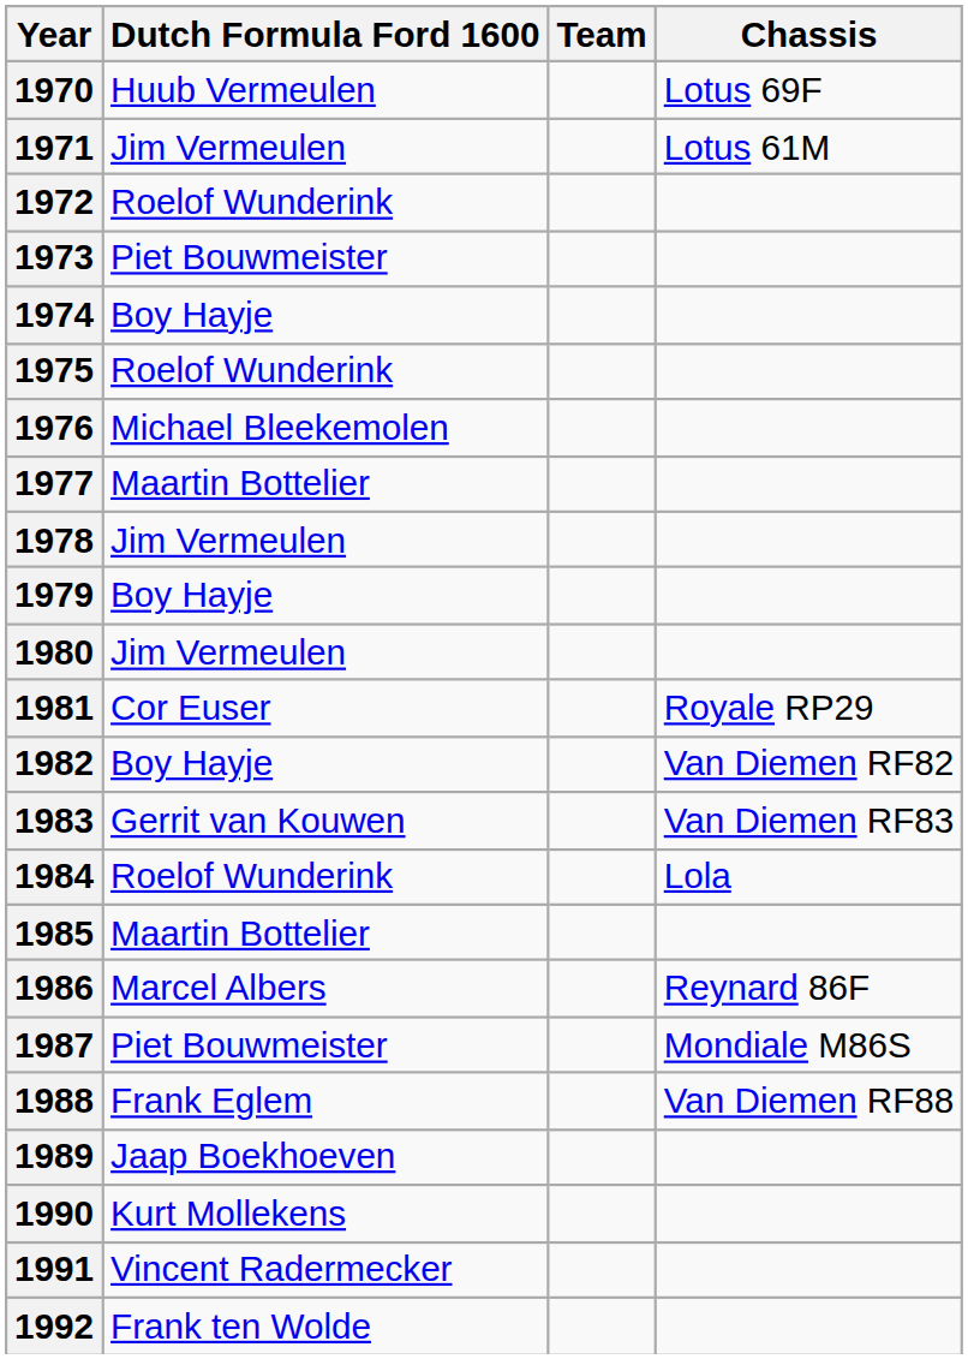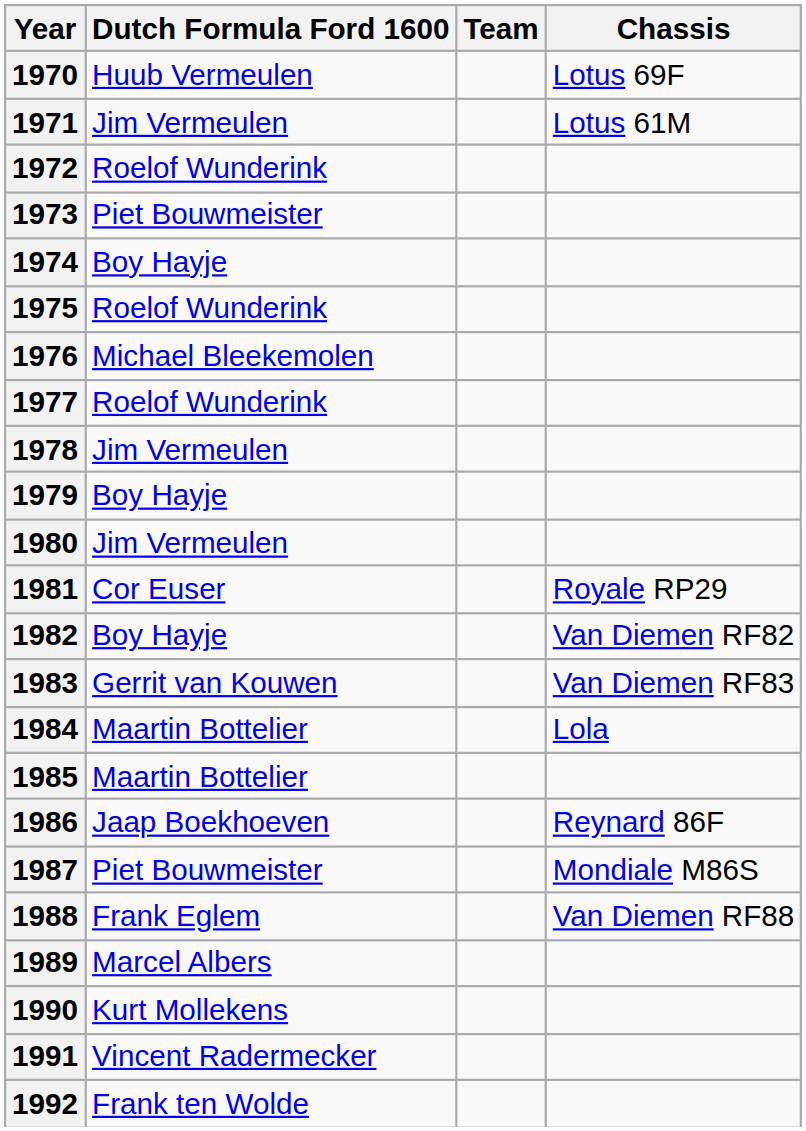1977 | Dutch Formula Ford 1600: Maartin Bottelier -> Roelof Wunderink
1984 | Dutch Formula Ford 1600: Roelof Wunderink -> Maartin Bottelier
1986 | Dutch Formula Ford 1600: Marcel Albers -> Jaap Boekhoeven
1989 | Dutch Formula Ford 1600: Jaap Boekhoeven -> Marcel Albers
